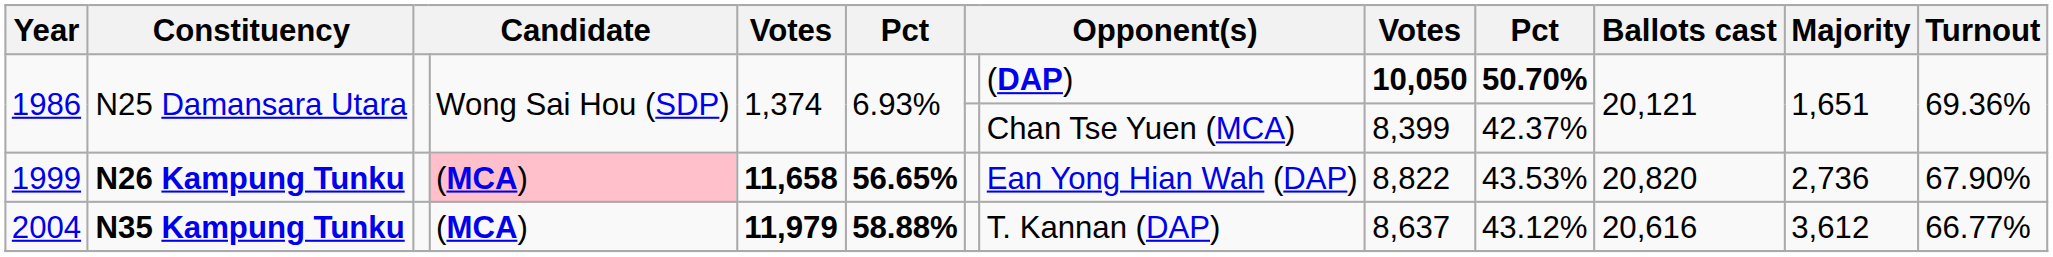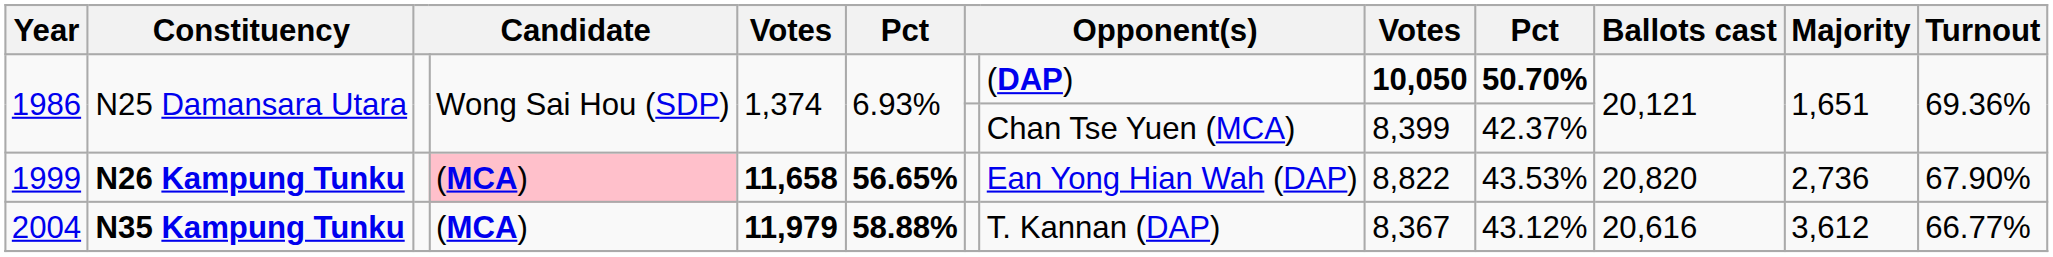2004 | column 9: 8,637 -> 8,367
